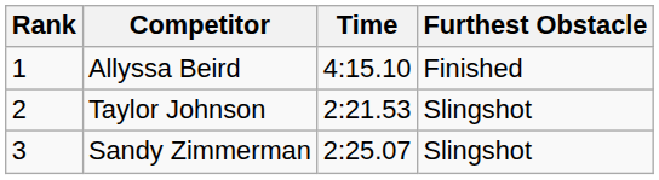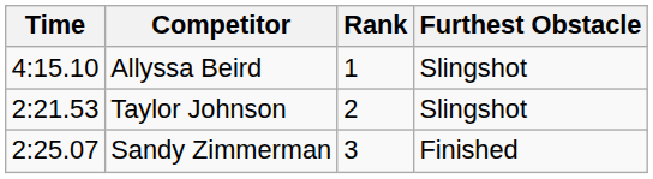columns swapped: Rank <-> Time
Allyssa Beird | Furthest Obstacle: Finished -> Slingshot
Sandy Zimmerman | Furthest Obstacle: Slingshot -> Finished
